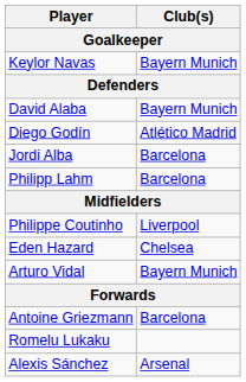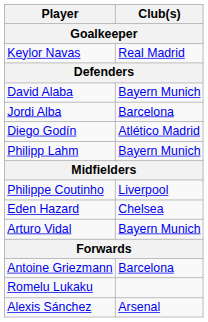Keylor Navas | Club(s): Bayern Munich -> Real Madrid
rows swapped: Jordi Alba <-> Diego Godín
Philipp Lahm | Club(s): Barcelona -> Bayern Munich
